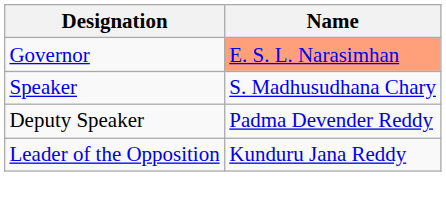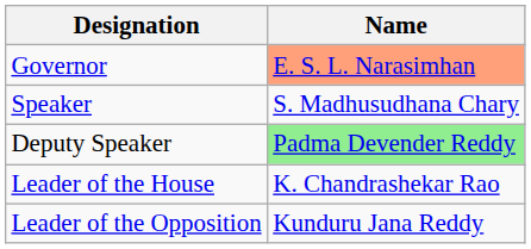Deputy Speaker | Name: no background -> lightgreen background
+ row: Leader of the House | K. Chandrashekar Rao
